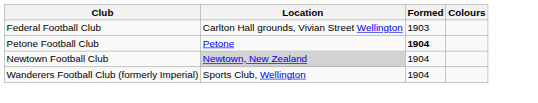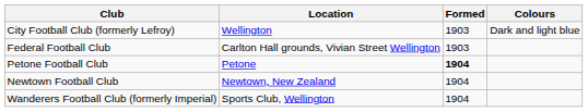+ row: City Football Club (formerly Lefroy) | Wellington | 1903 | Dark and light blue
Newtown Football Club | Location: lightgrey background -> no background
